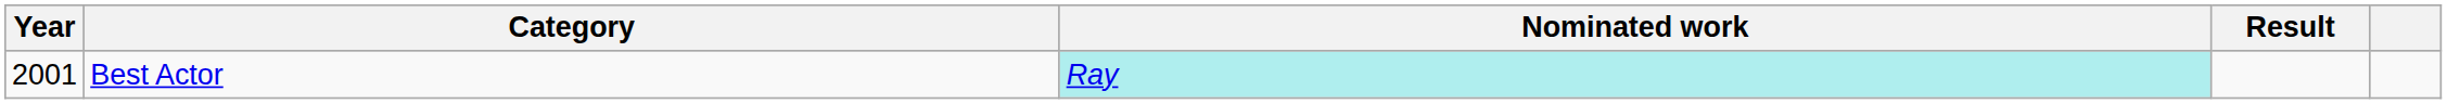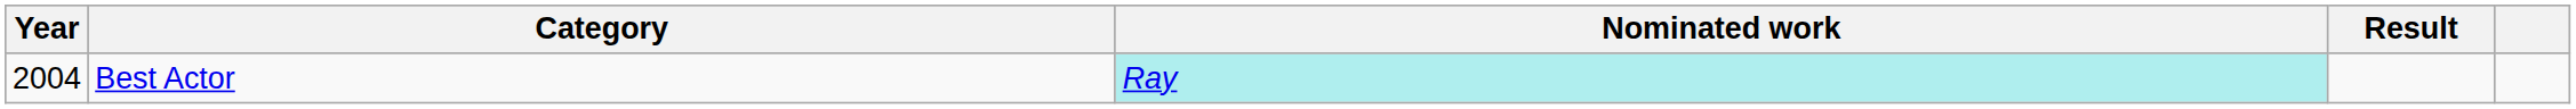Best Actor | Year: 2001 -> 2004
